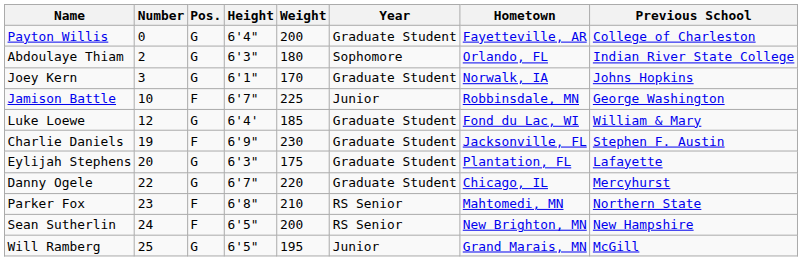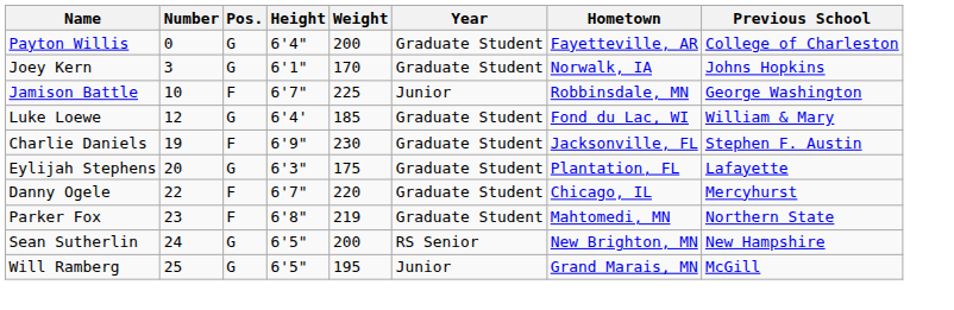- row: Abdoulaye Thiam | 2 | G | 6'3" | 180 | Sophomore | Orlando, FL | Indian River State College
Danny Ogele | Pos.: G -> F
Parker Fox | Weight: 210 -> 219
Parker Fox | Year: RS Senior -> Graduate Student
Sean Sutherlin | Pos.: F -> G
